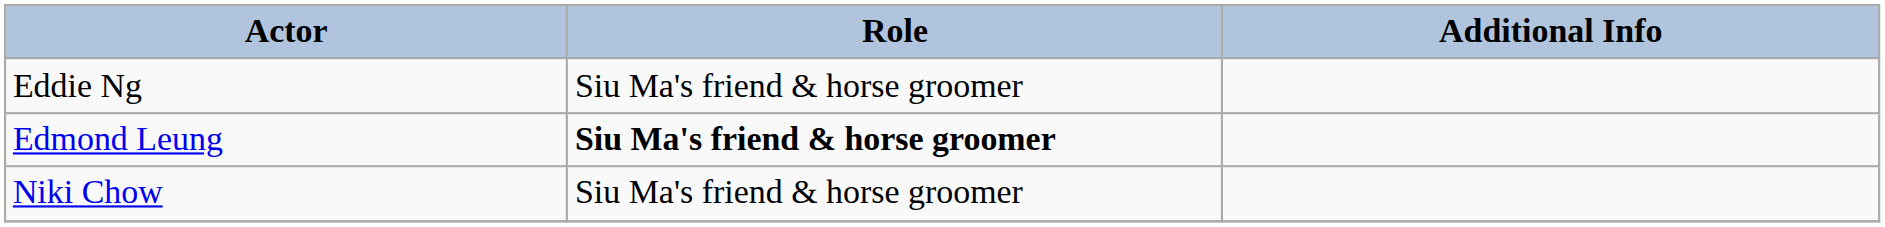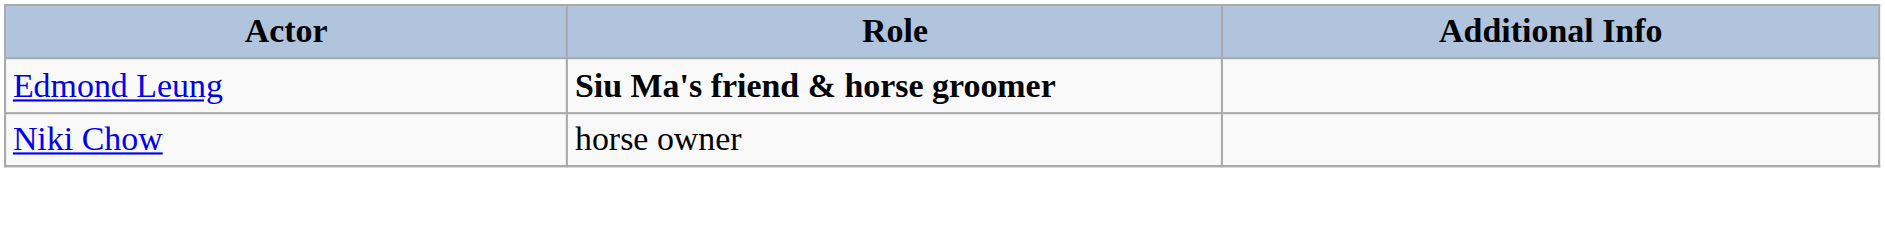- row: Eddie Ng | Siu Ma's friend & horse groomer
Niki Chow | Role: Siu Ma's friend & horse groomer -> horse owner
